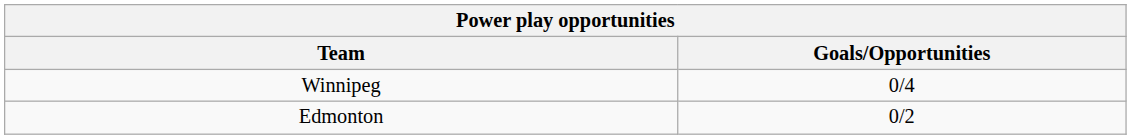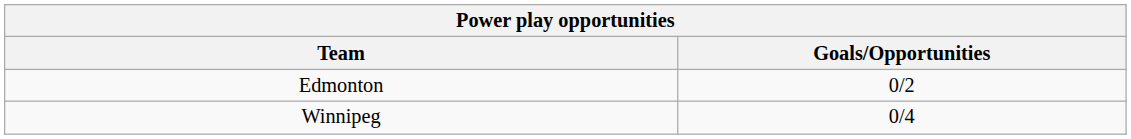rows swapped: Edmonton <-> Winnipeg
